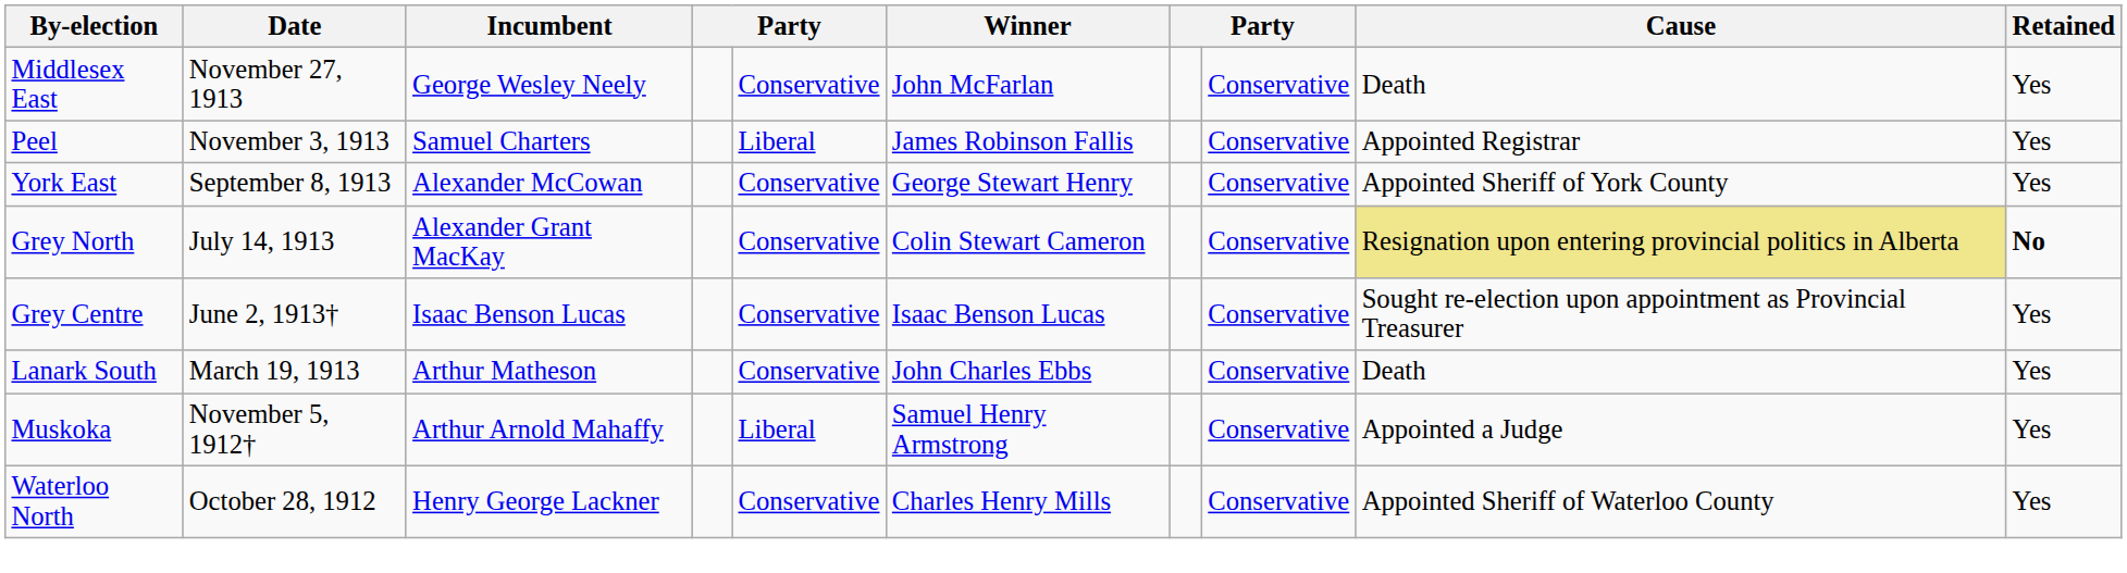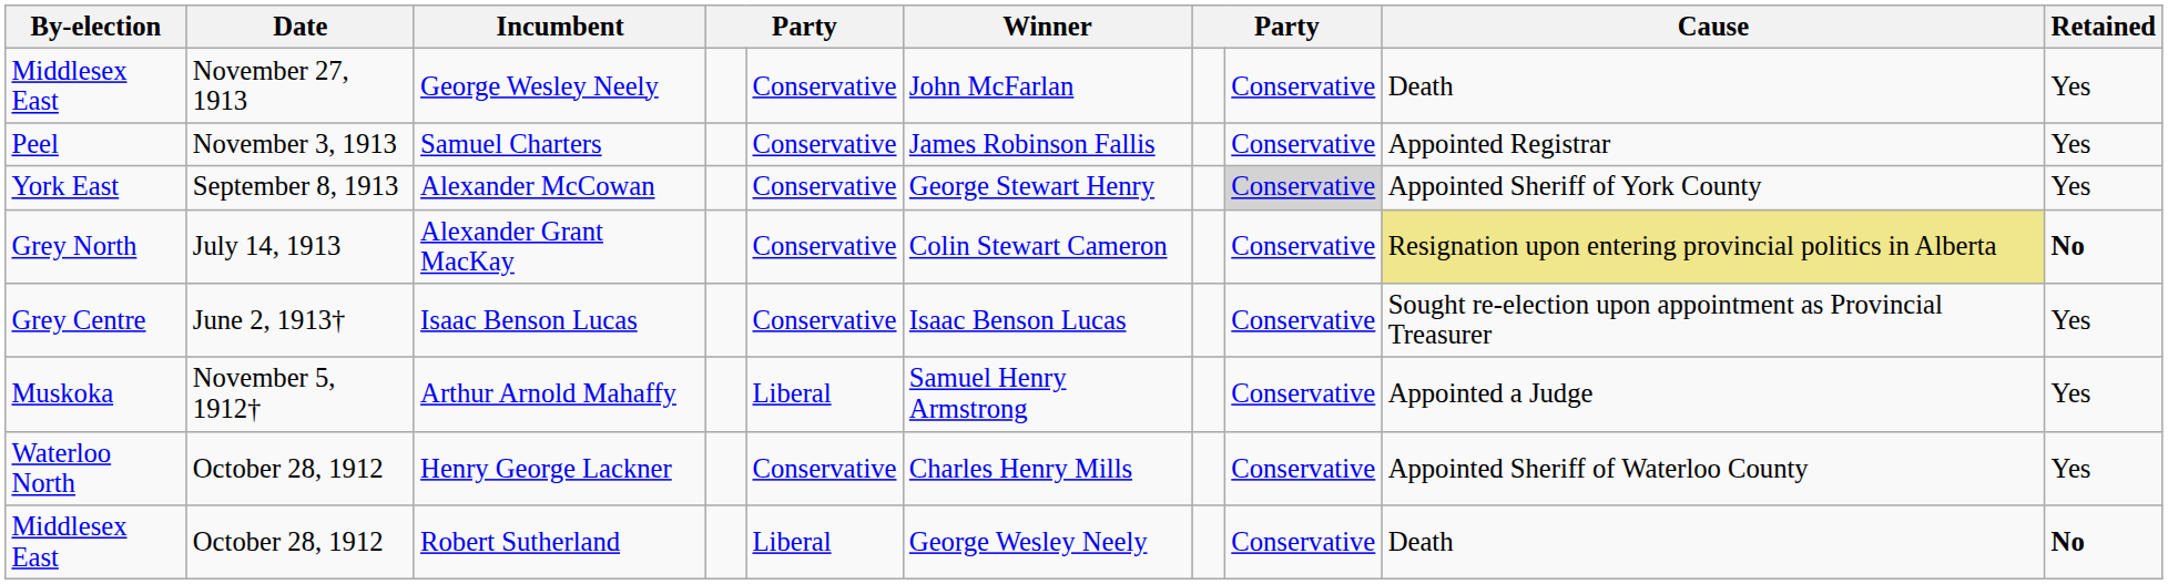Samuel Charters | column 5: Liberal -> Conservative
Alexander McCowan | column 8: no background -> lightgrey background
- row: Lanark South | March 19, 1913 | Arthur Matheson | Conservative | John Charles Ebbs | Conservative | Death | Yes
+ row: Middlesex East | October 28, 1912 | Robert Sutherland | Liberal | George Wesley Neely | Conservative | Death | No
